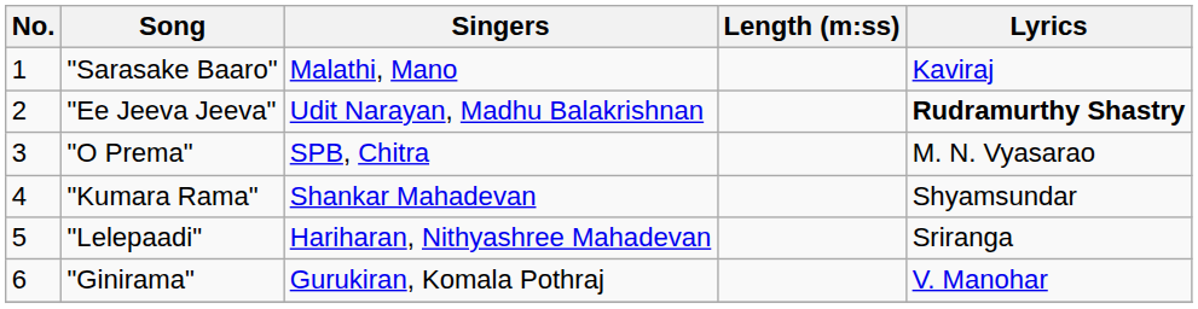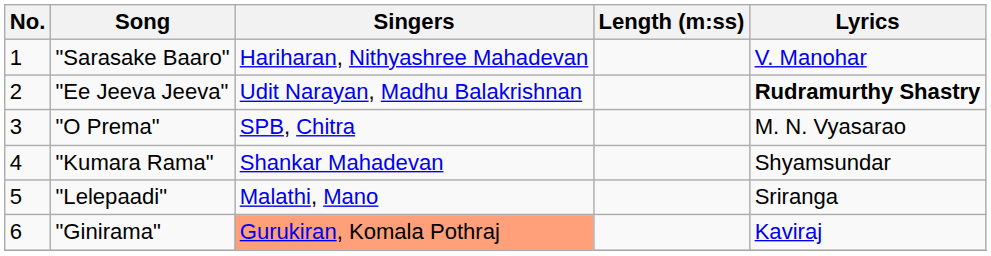"Sarasake Baaro" | Singers: Malathi, Mano -> Hariharan, Nithyashree Mahadevan
"Sarasake Baaro" | Lyrics: Kaviraj -> V. Manohar
"Lelepaadi" | Singers: Hariharan, Nithyashree Mahadevan -> Malathi, Mano
"Ginirama" | Singers: no background -> lightsalmon background
"Ginirama" | Lyrics: V. Manohar -> Kaviraj
